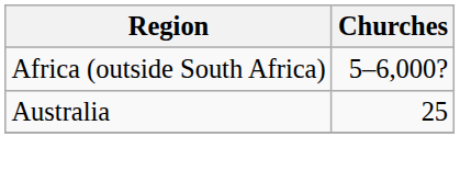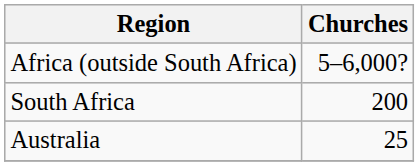+ row: South Africa | 200
